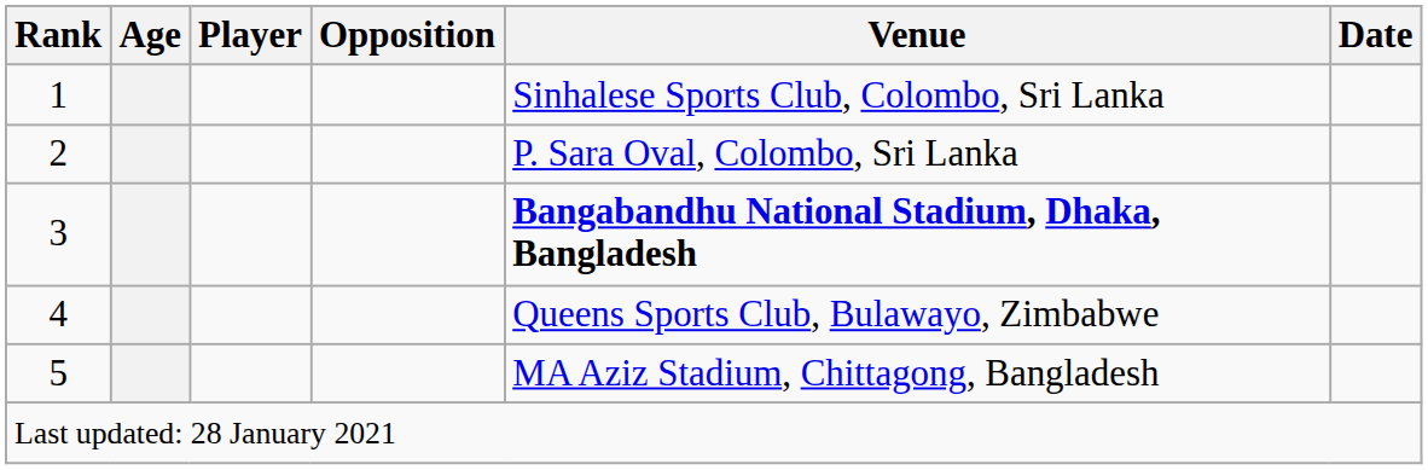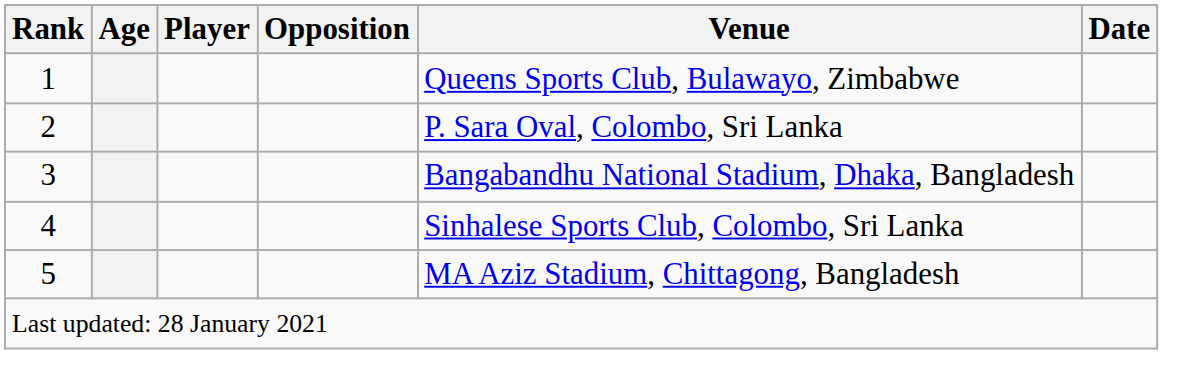1 | Venue: Sinhalese Sports Club, Colombo, Sri Lanka -> Queens Sports Club, Bulawayo, Zimbabwe
3 | Venue: bold -> normal
4 | Venue: Queens Sports Club, Bulawayo, Zimbabwe -> Sinhalese Sports Club, Colombo, Sri Lanka
